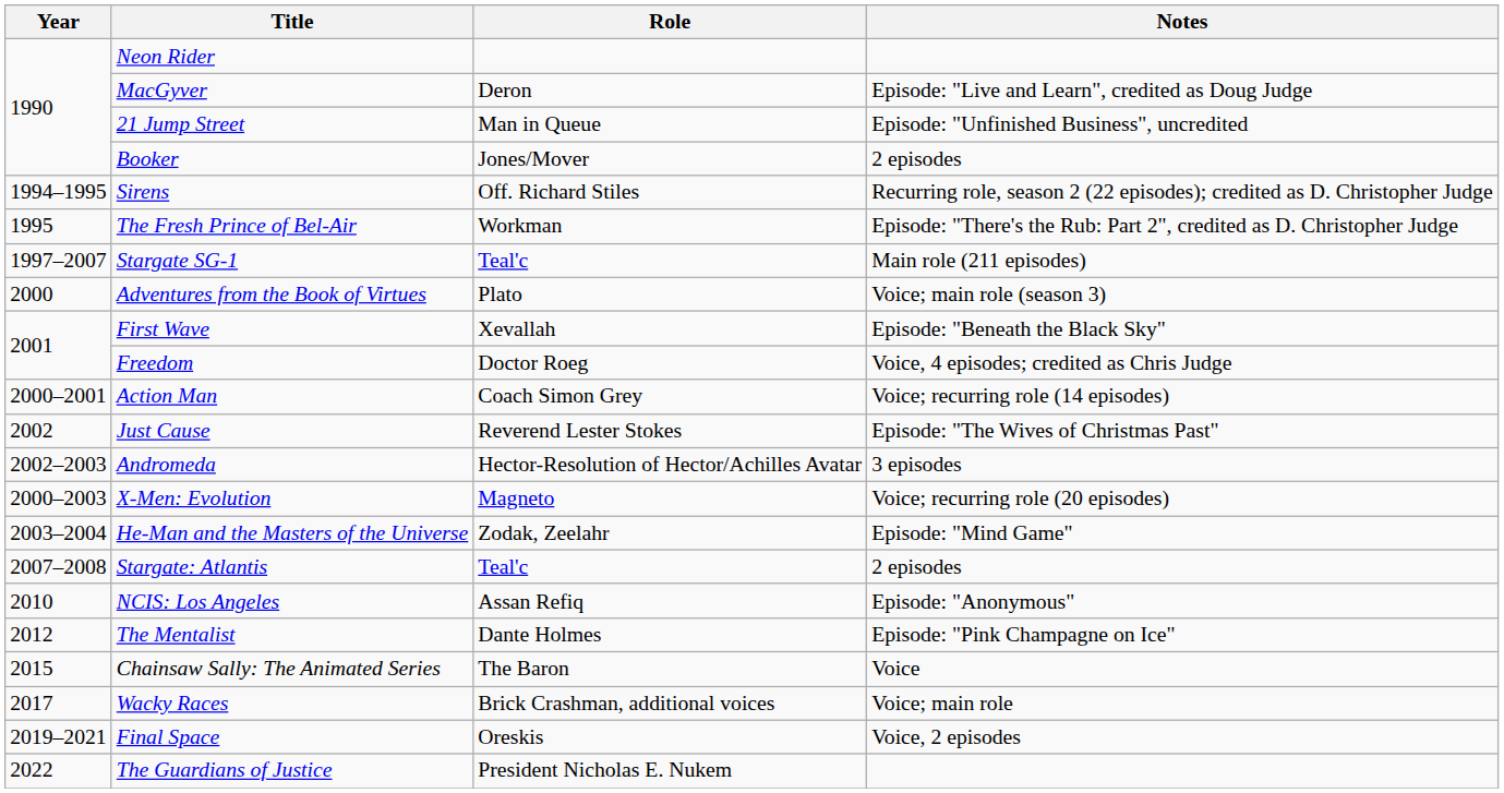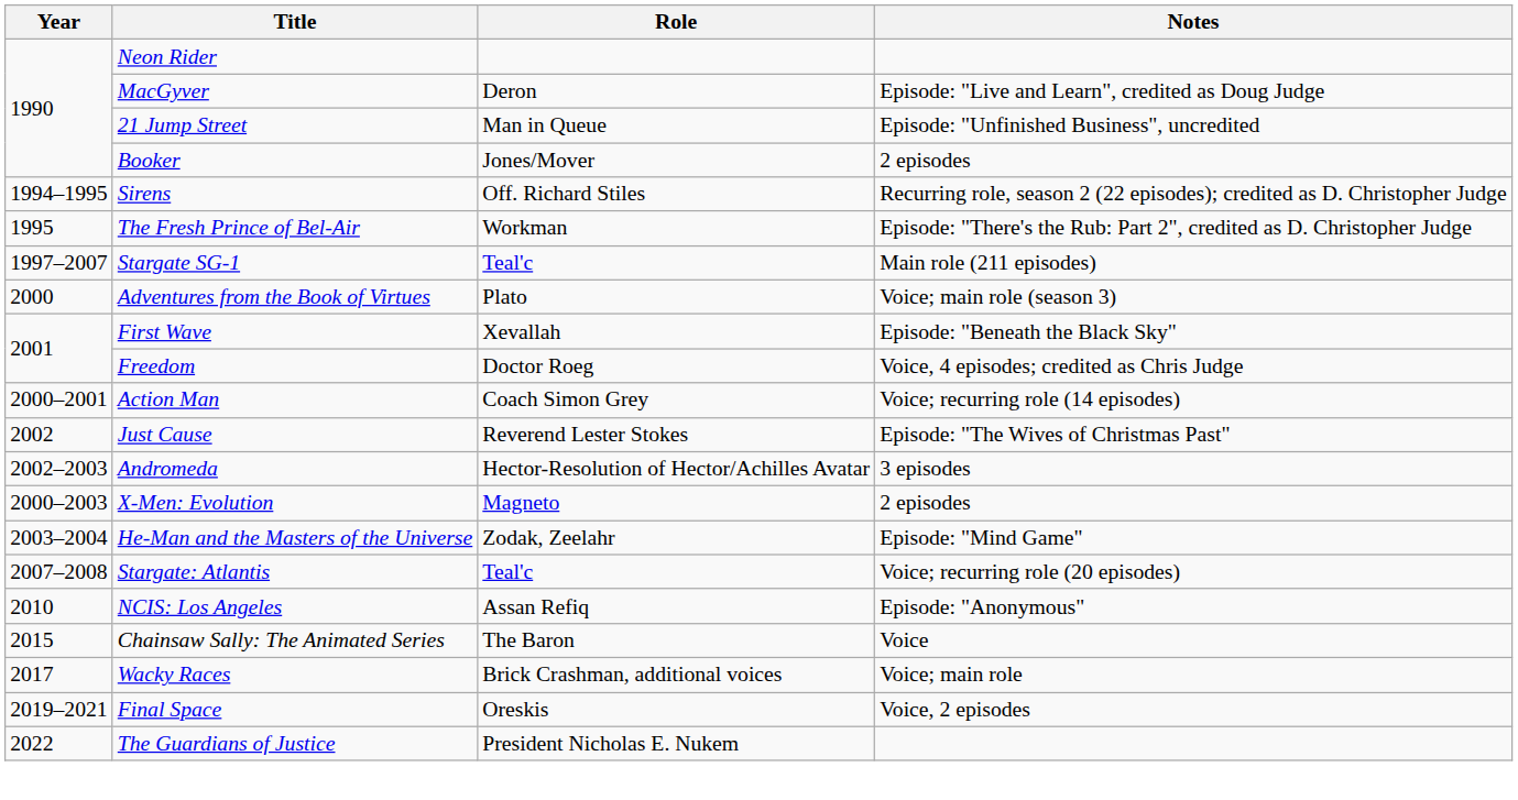X-Men: Evolution | Notes: Voice; recurring role (20 episodes) -> 2 episodes
Stargate: Atlantis | Notes: 2 episodes -> Voice; recurring role (20 episodes)
- row: 2012 | The Mentalist | Dante Holmes | Episode: "Pink Champagne on Ice"
